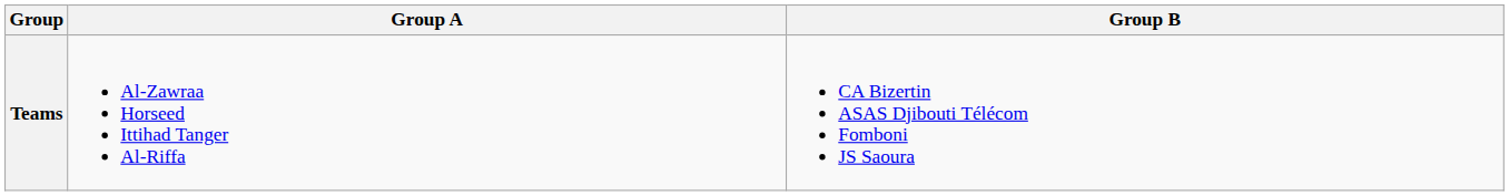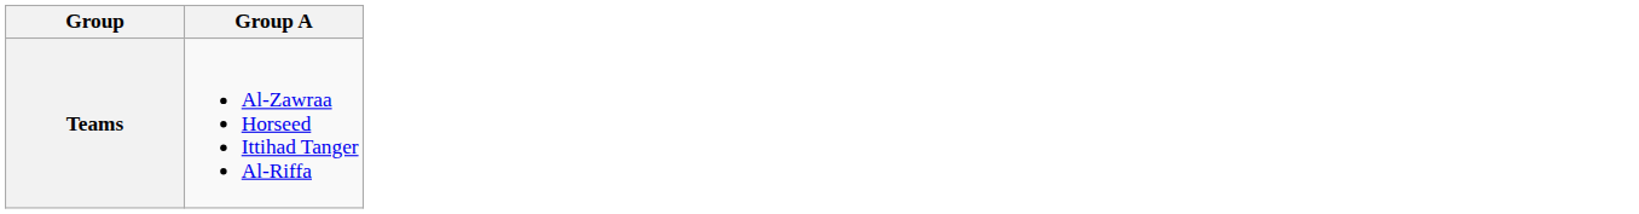- column: Group B | CA Bizertin ASAS Djibouti Télécom Fomboni JS Saoura
